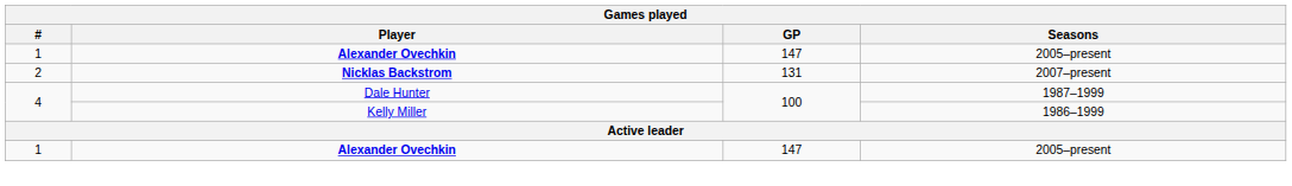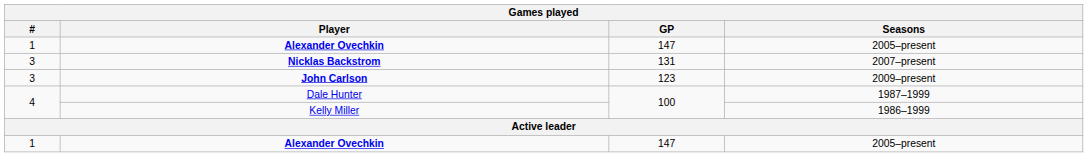Nicklas Backstrom | #: 2 -> 3
+ row: 3 | John Carlson | 123 | 2009–present
